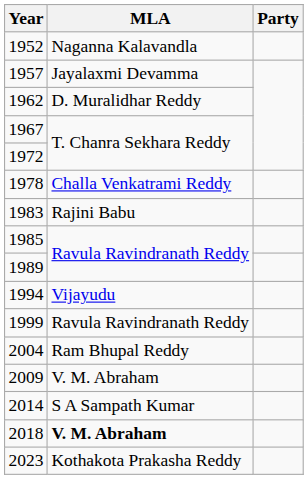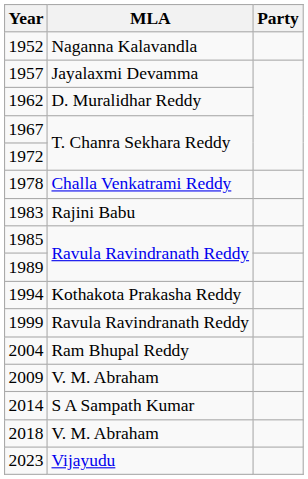1994 | MLA: Vijayudu -> Kothakota Prakasha Reddy
2018 | MLA: bold -> normal
2023 | MLA: Kothakota Prakasha Reddy -> Vijayudu
